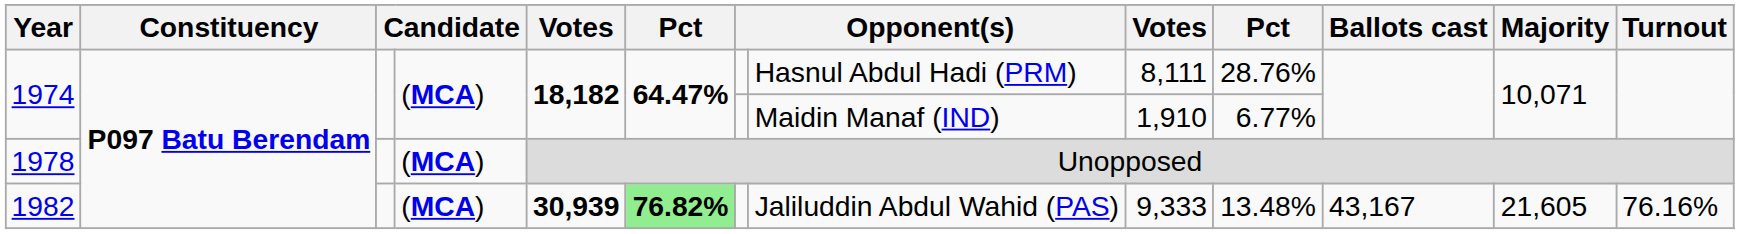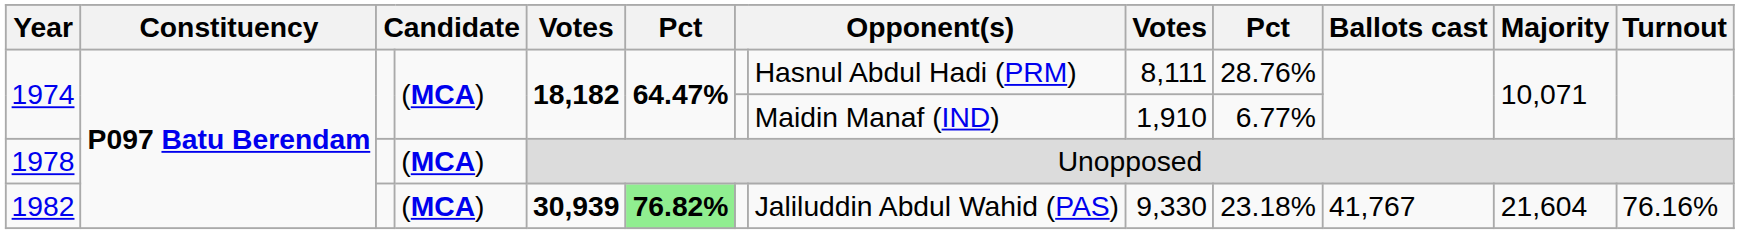1982 | column 9: 9,333 -> 9,330
1982 | column 10: 13.48% -> 23.18%
1982 | Ballots cast: 43,167 -> 41,767
1982 | Majority: 21,605 -> 21,604
